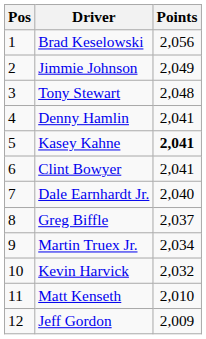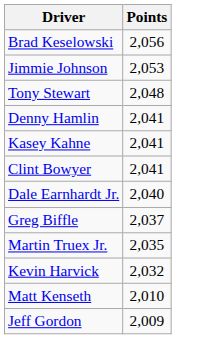- column: Pos | 1 | 2 | 3 | 4 | 5 | 6 | 7 | 8 | 9 | 10 | 11 | 12
Jimmie Johnson | Points: 2,049 -> 2,053
Kasey Kahne | Points: bold -> normal
Martin Truex Jr. | Points: 2,034 -> 2,035
